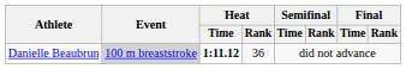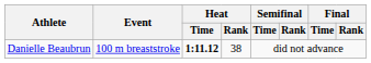Danielle Beaubrun | Event: lightgrey background -> no background
Danielle Beaubrun | Heat / Rank: 36 -> 38
